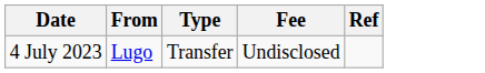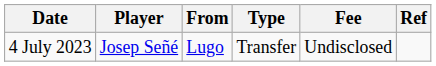+ column: Player | Josep Señé
